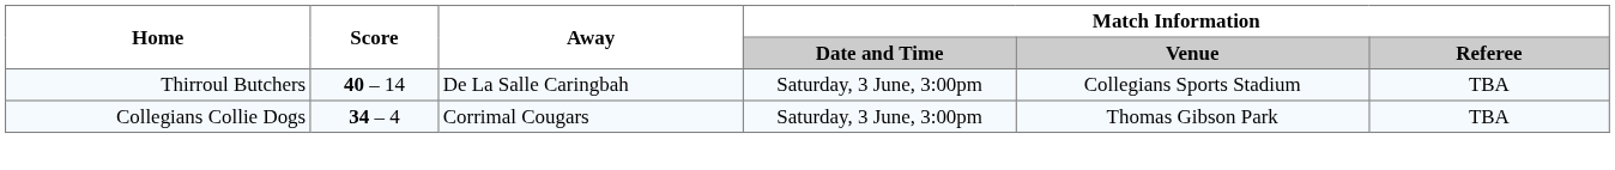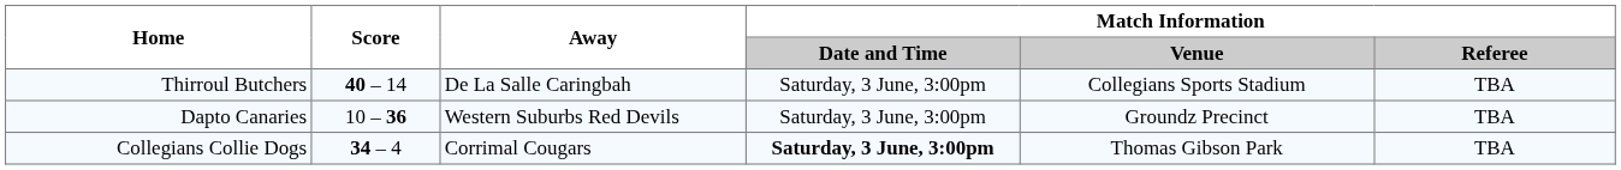+ row: Dapto Canaries | 10 – 36 | Western Suburbs Red Devils | Saturday, 3 June, 3:00pm | Groundz Precinct | TBA
Collegians Collie Dogs | Match Information / Date and Time: normal -> bold
